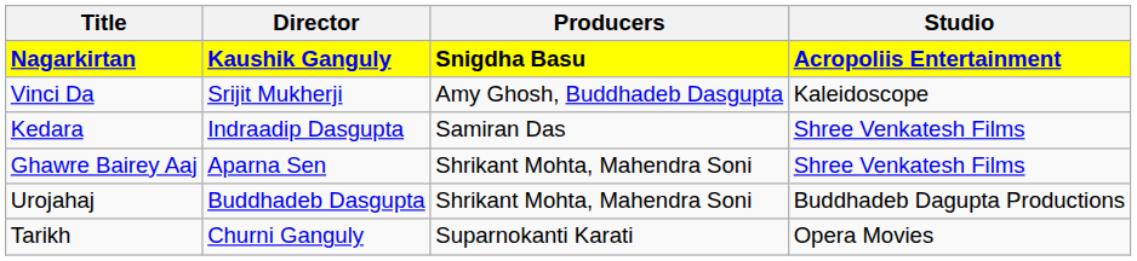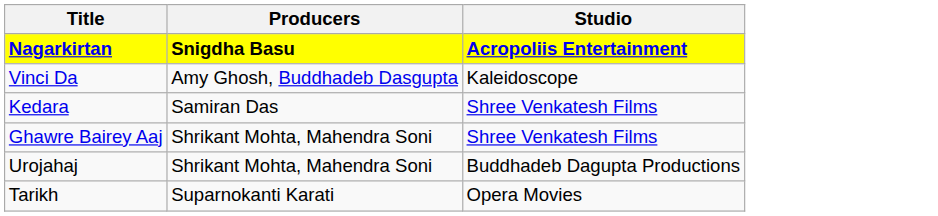- column: Director | Kaushik Ganguly | Srijit Mukherji | Indraadip Dasgupta | Aparna Sen | Buddhadeb Dasgupta | Churni Ganguly
